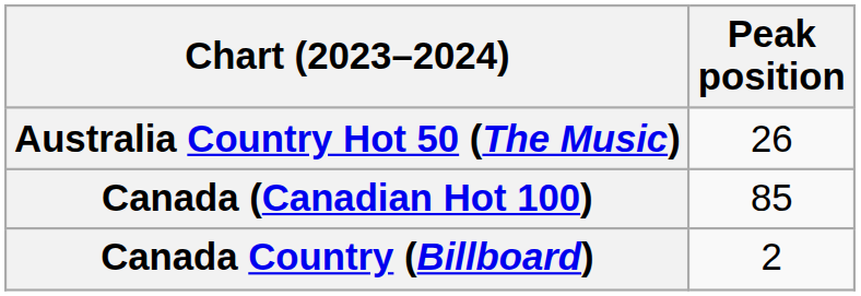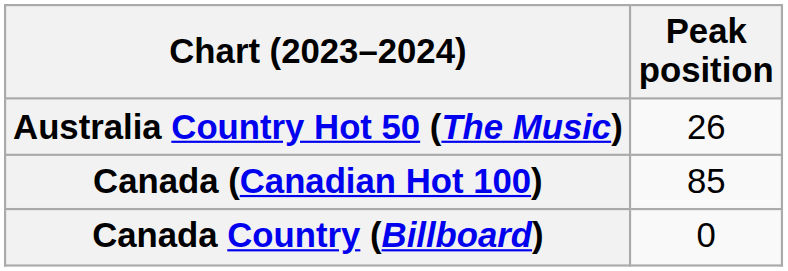Canada Country (Billboard) | Peak position: 2 -> 0
